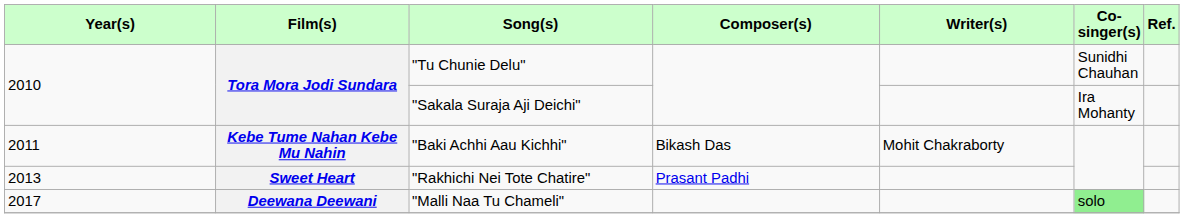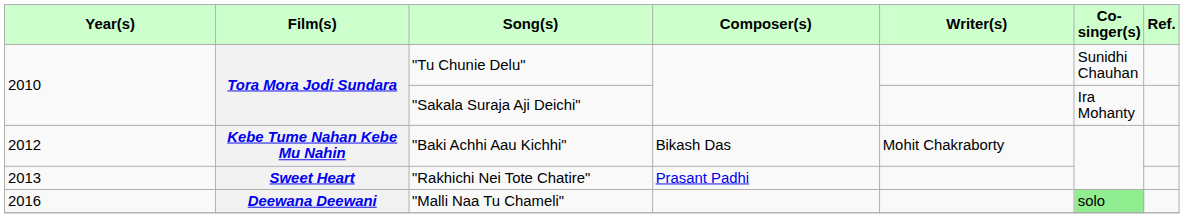"Baki Achhi Aau Kichhi" | Year(s): 2011 -> 2012
"Malli Naa Tu Chameli" | Year(s): 2017 -> 2016
